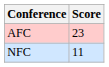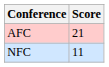AFC | Score: 23 -> 21
